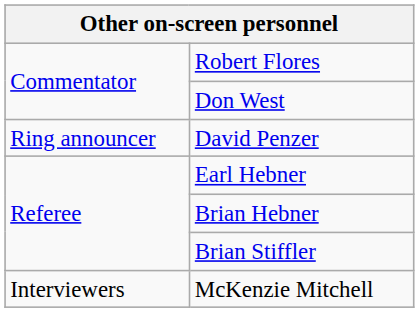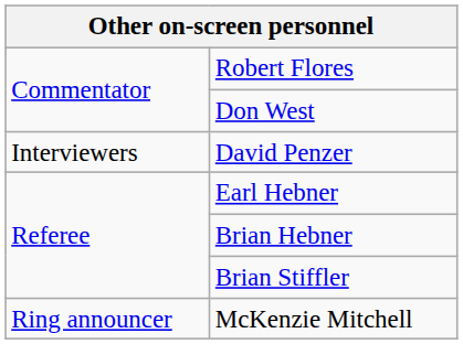David Penzer | column 1: Ring announcer -> Interviewers
McKenzie Mitchell | column 1: Interviewers -> Ring announcer
